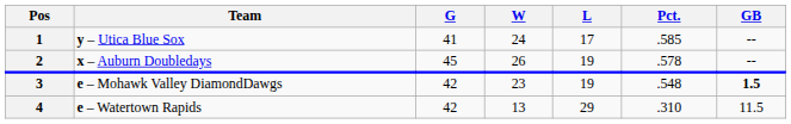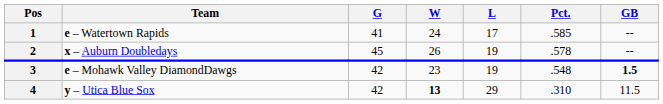1 | Team: y – Utica Blue Sox -> e – Watertown Rapids
4 | Team: e – Watertown Rapids -> y – Utica Blue Sox
4 | W: normal -> bold
